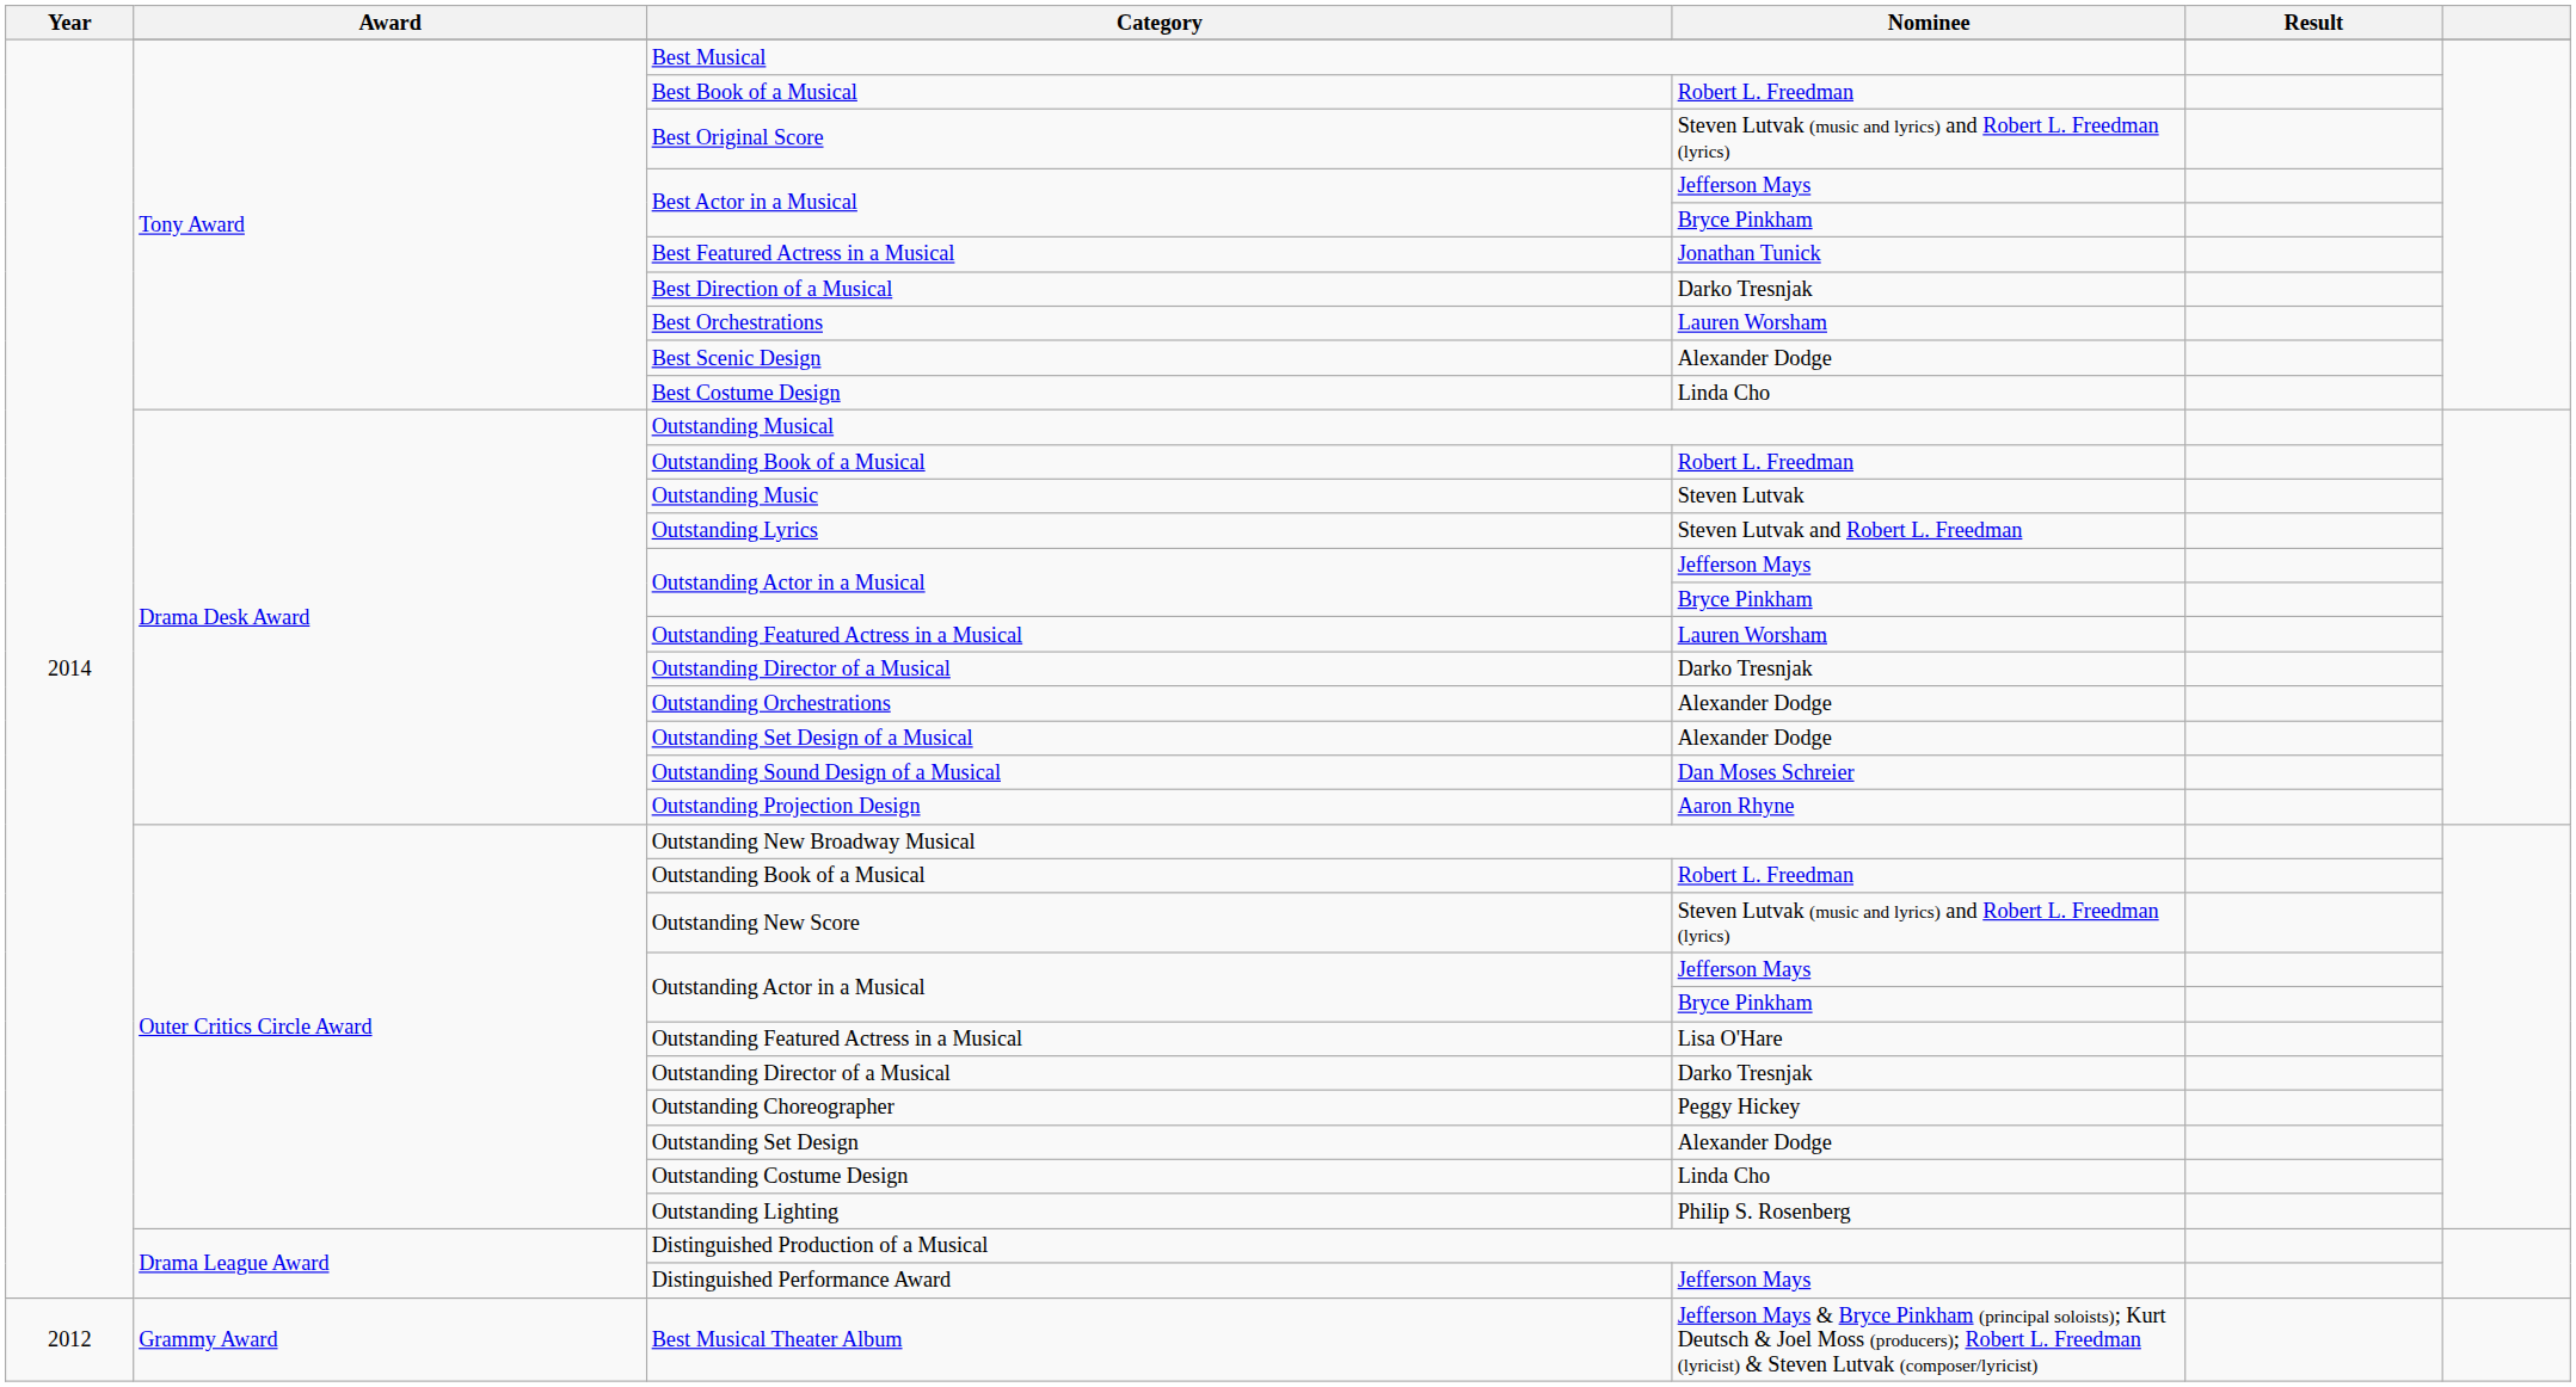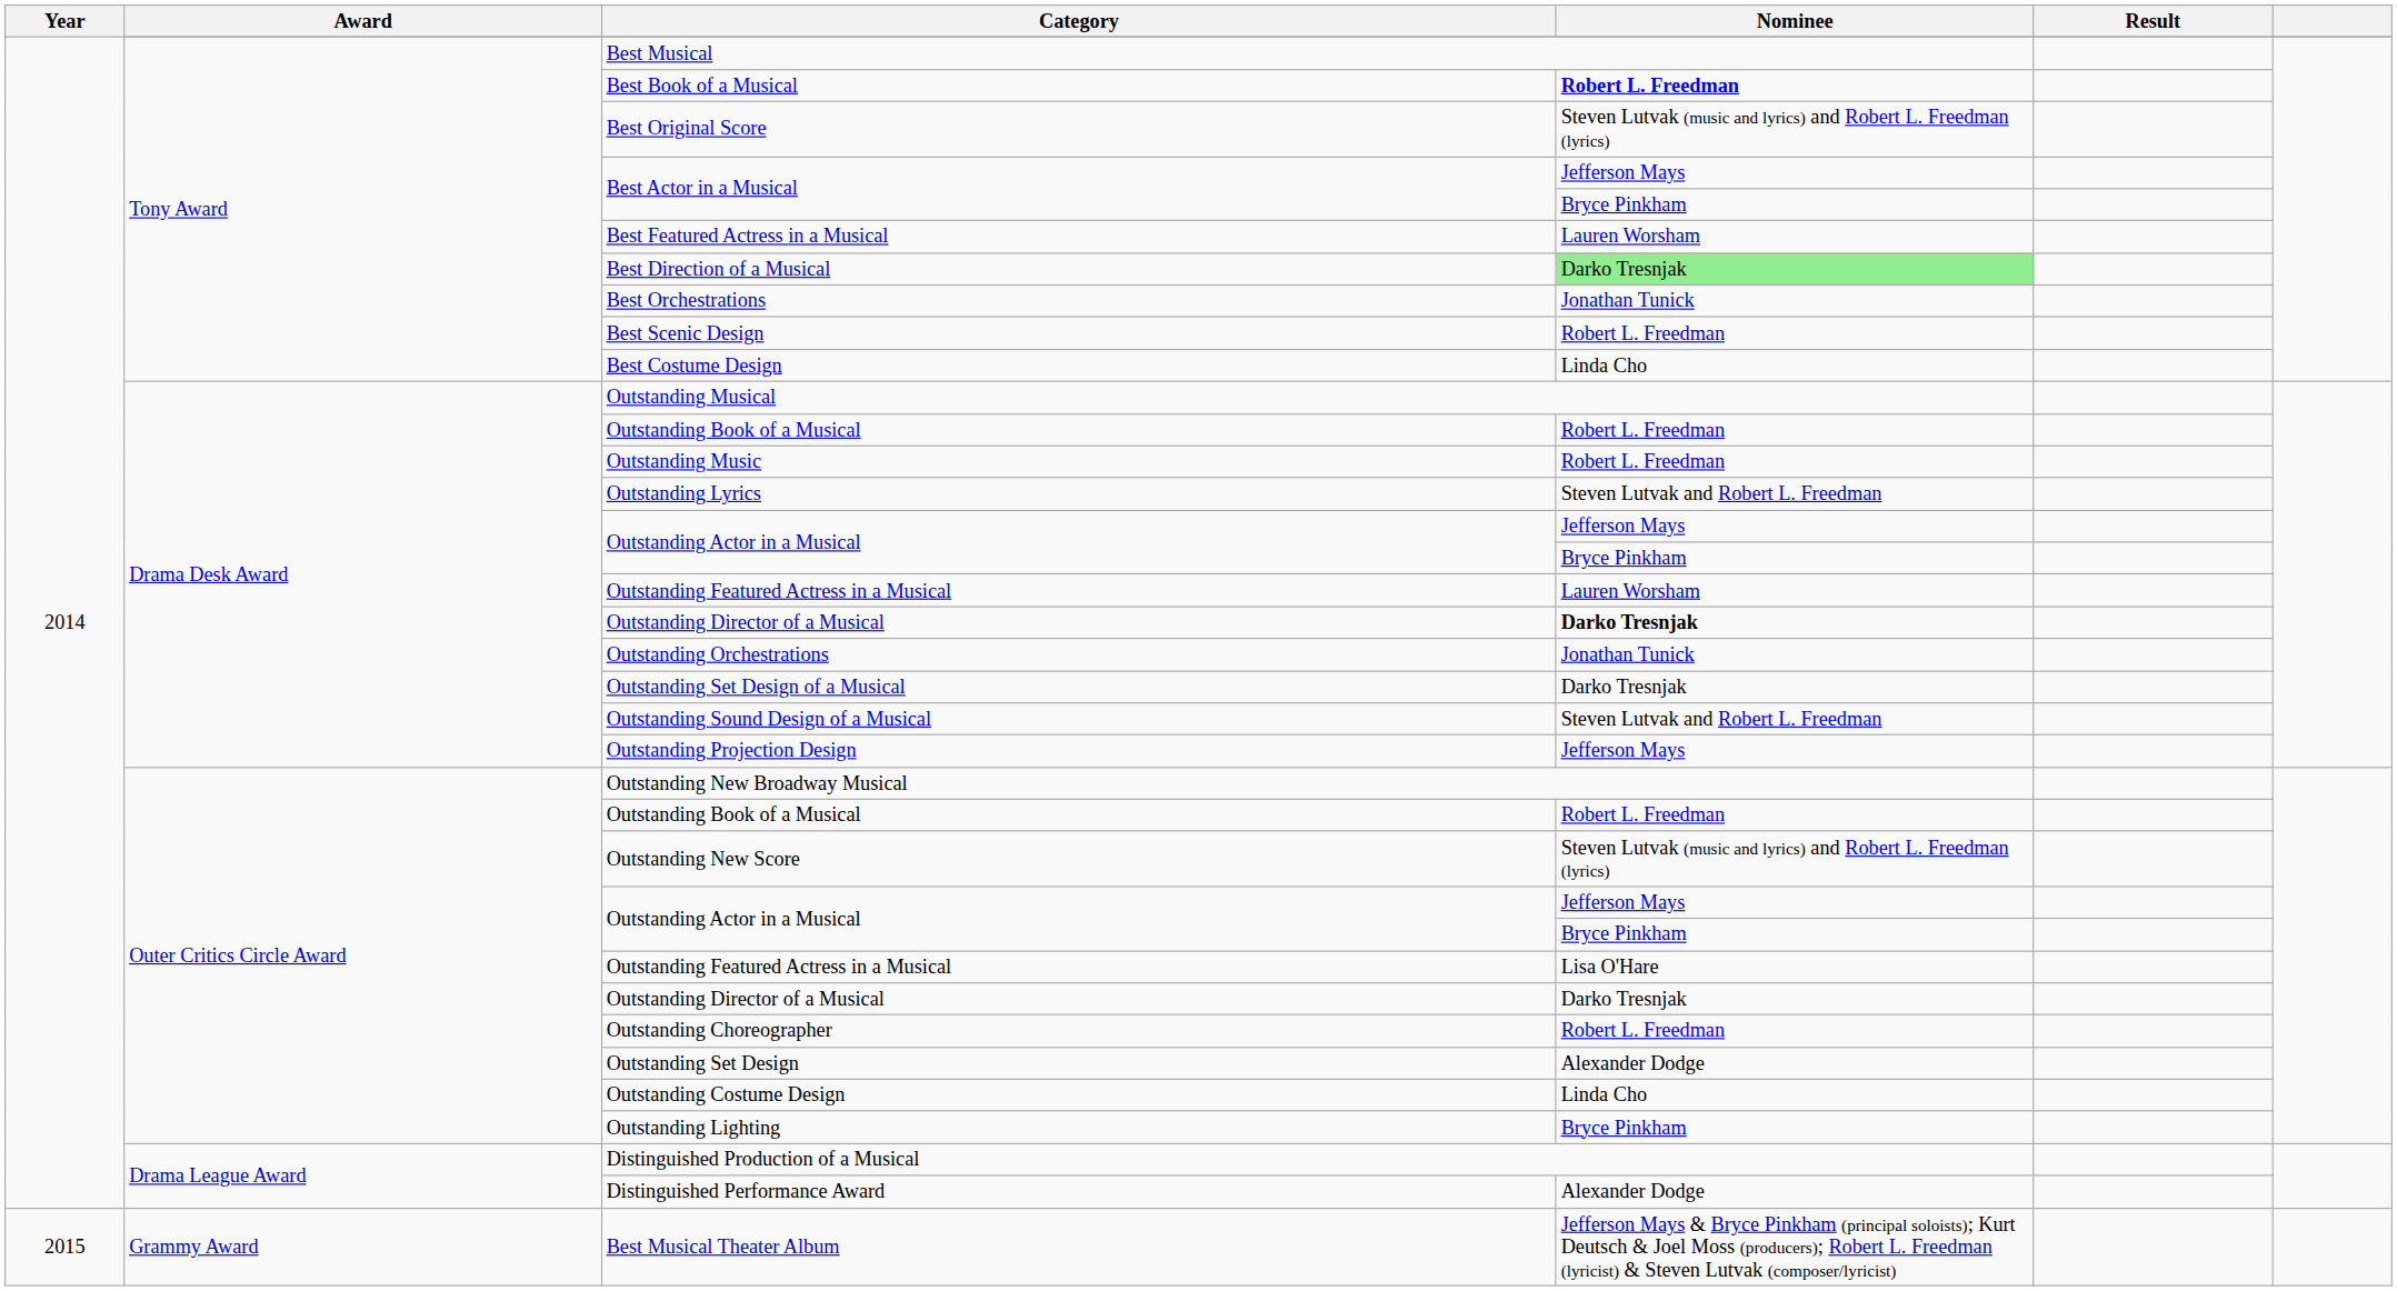Best Book of a Musical | Nominee: normal -> bold
Best Featured Actress in a Musical | Nominee: Jonathan Tunick -> Lauren Worsham
Best Direction of a Musical | Nominee: no background -> lightgreen background
Best Orchestrations | Nominee: Lauren Worsham -> Jonathan Tunick
Best Scenic Design | Nominee: Alexander Dodge -> Robert L. Freedman
Outstanding Music | Nominee: Steven Lutvak -> Robert L. Freedman
Drama Desk Award / Outstanding Director of a Musical | Nominee: normal -> bold
Outstanding Orchestrations | Nominee: Alexander Dodge -> Jonathan Tunick
Outstanding Set Design of a Musical | Nominee: Alexander Dodge -> Darko Tresnjak
Outstanding Sound Design of a Musical | Nominee: Dan Moses Schreier -> Steven Lutvak and Robert L. Freedman
Outstanding Projection Design | Nominee: Aaron Rhyne -> Jefferson Mays
Outstanding Choreographer | Nominee: Peggy Hickey -> Robert L. Freedman
Outstanding Lighting | Nominee: Philip S. Rosenberg -> Bryce Pinkham
Distinguished Performance Award | Nominee: Jefferson Mays -> Alexander Dodge
Best Musical Theater Album | Year: 2012 -> 2015
